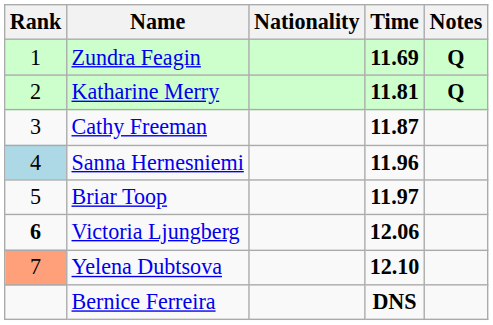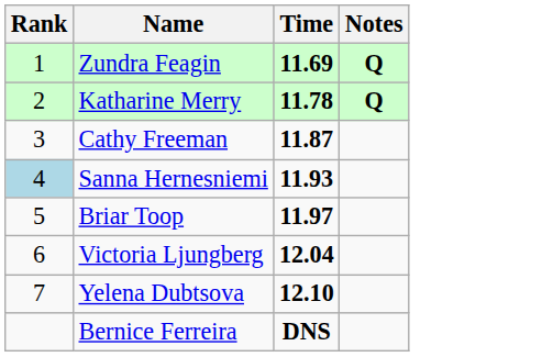- column: Nationality
Katharine Merry | Time: 11.81 -> 11.78
Sanna Hernesniemi | Time: 11.96 -> 11.93
Victoria Ljungberg | Rank: bold -> normal
Victoria Ljungberg | Time: 12.06 -> 12.04
Yelena Dubtsova | Rank: lightsalmon background -> no background
